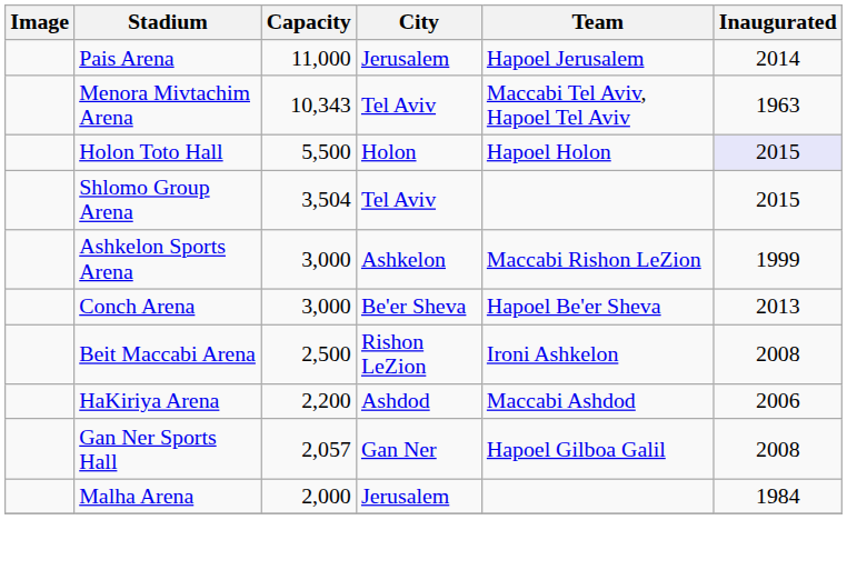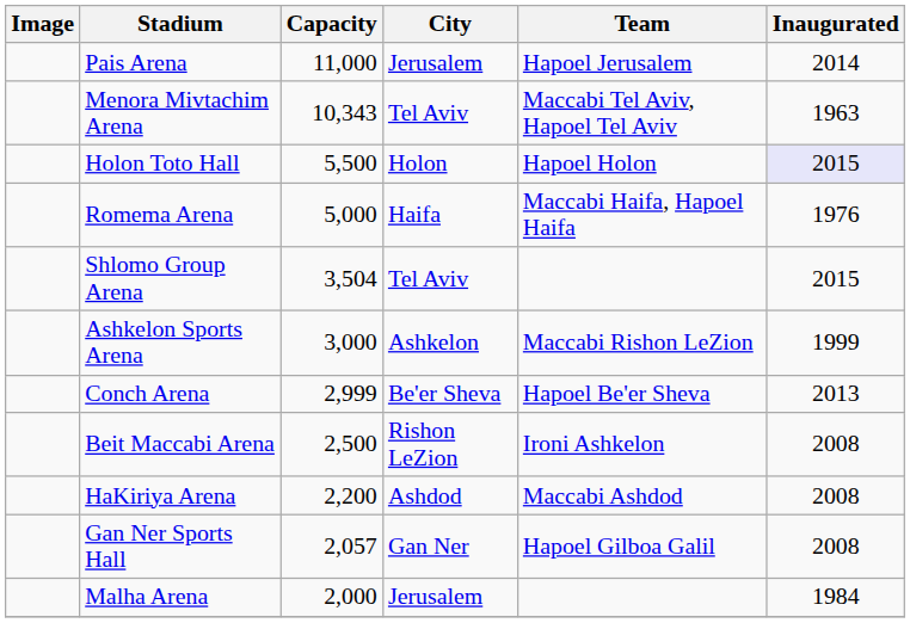+ row: Romema Arena | 5,000 | Haifa | Maccabi Haifa, Hapoel Haifa | 1976
Conch Arena | Capacity: 3,000 -> 2,999
HaKiriya Arena | Inaugurated: 2006 -> 2008
